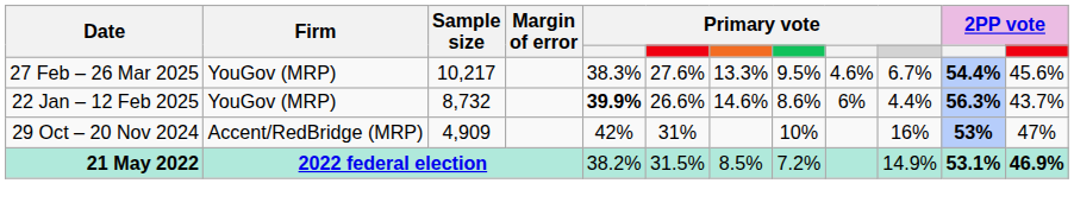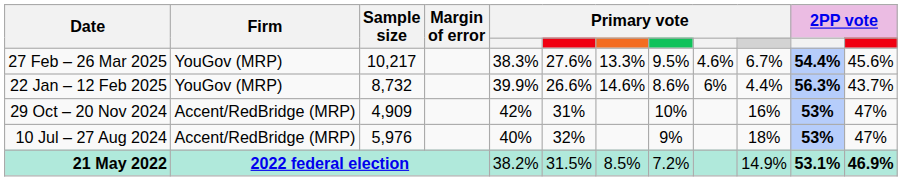22 Jan – 12 Feb 2025 | column 5: bold -> normal
+ row: 10 Jul – 27 Aug 2024 | Accent/RedBridge (MRP) | 5,976 | 40% | 32% | 9% | 18% | 53% | 47%
